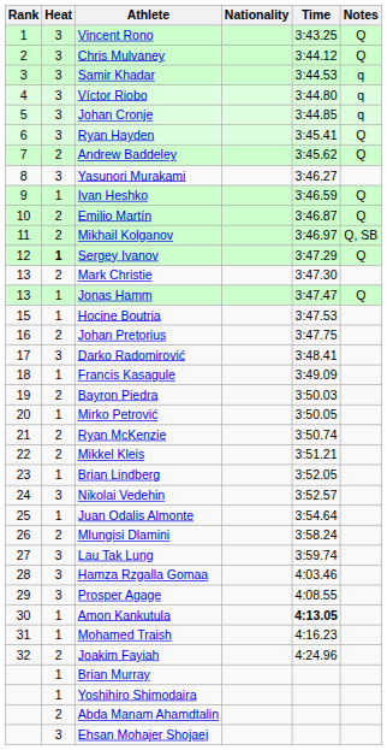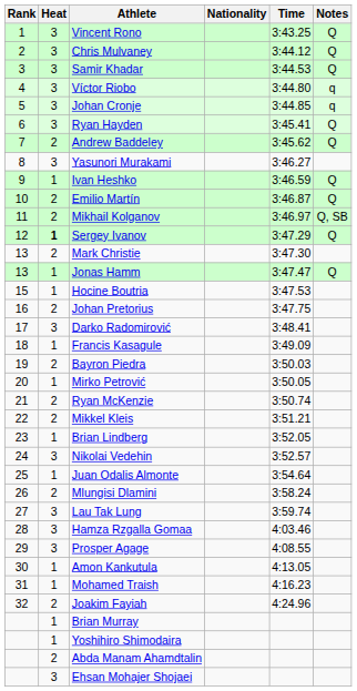Samir Khadar | Notes: q -> Q
Amon Kankutula | Time: bold -> normal
